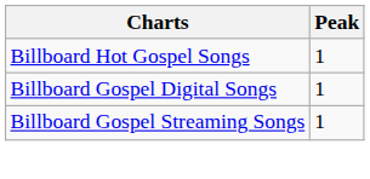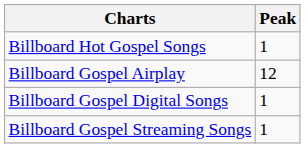+ row: Billboard Gospel Airplay | 12
